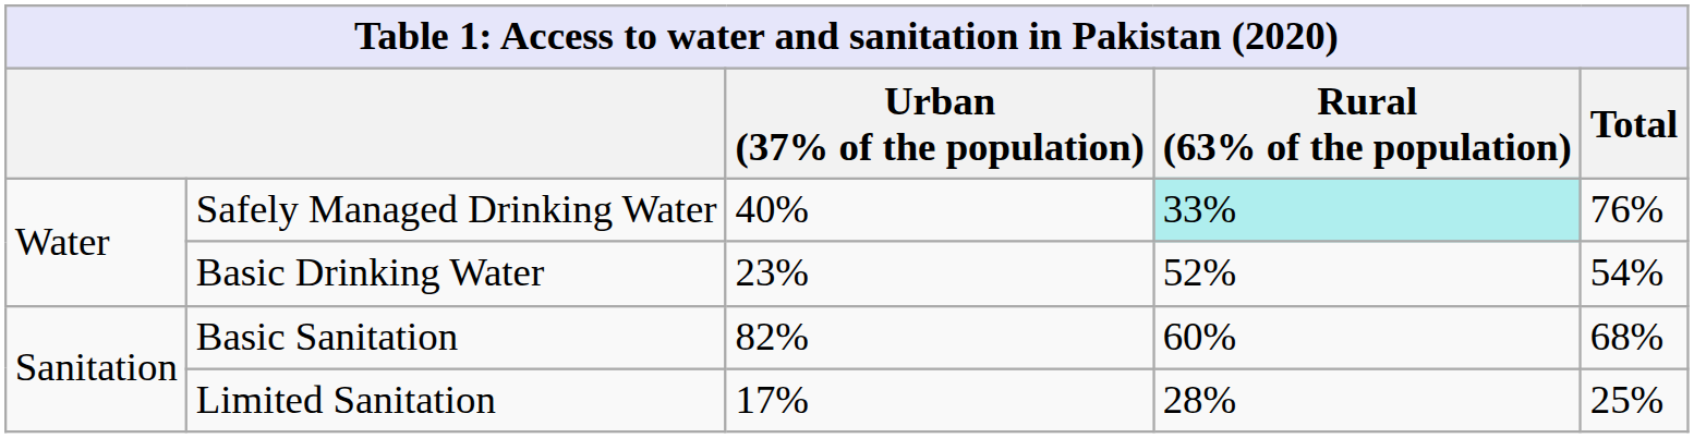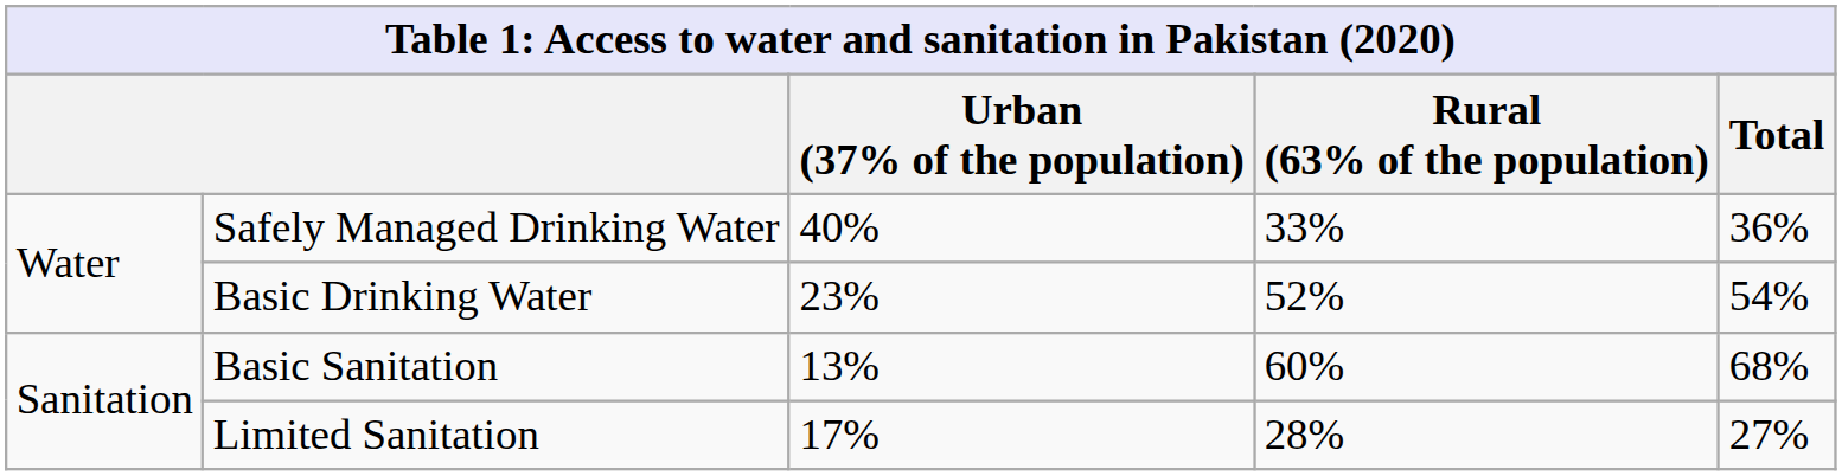Safely Managed Drinking Water | Rural (63% of the population): paleturquoise background -> no background
Safely Managed Drinking Water | Total: 76% -> 36%
Basic Sanitation | Urban (37% of the population): 82% -> 13%
Limited Sanitation | Total: 25% -> 27%
